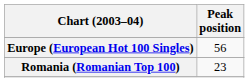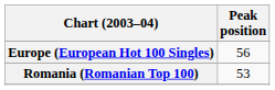Romania (Romanian Top 100) | Peak position: 23 -> 53
